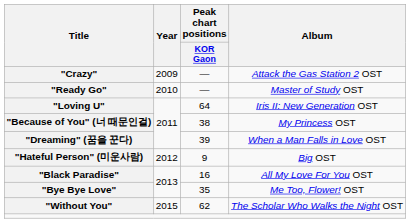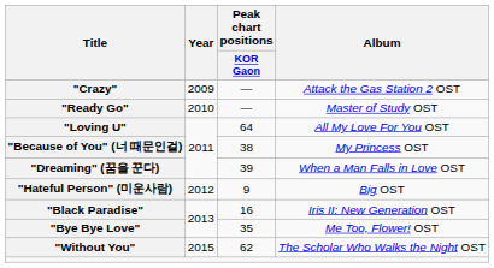"Loving U" | Album: Iris II: New Generation OST -> All My Love For You OST
"Black Paradise" | Album: All My Love For You OST -> Iris II: New Generation OST
